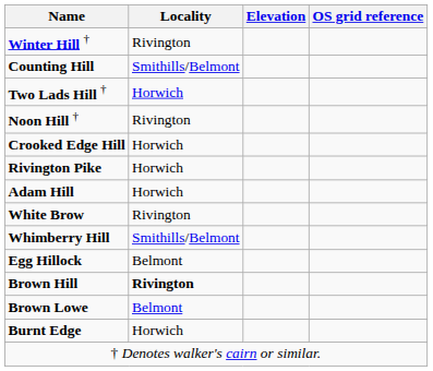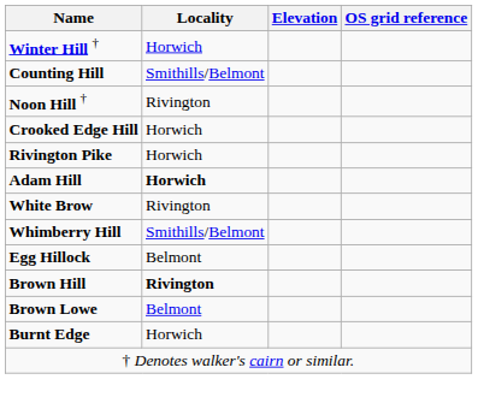Winter Hill † | Locality: Rivington -> Horwich
- row: Two Lads Hill † | Horwich
Adam Hill | Locality: normal -> bold
